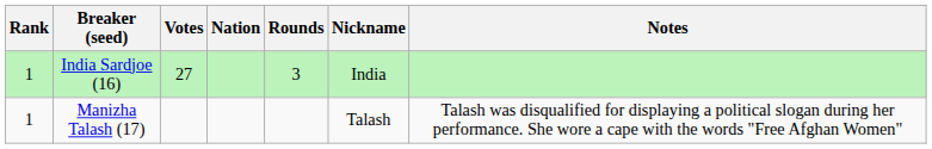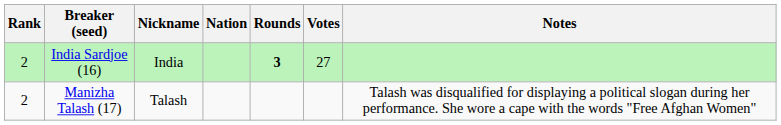columns swapped: Nickname <-> Votes
India Sardjoe (16) | Rank: 1 -> 2
India Sardjoe (16) | Rounds: normal -> bold
Manizha Talash (17) | Rank: 1 -> 2
